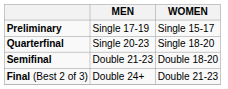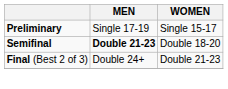- row: Quarterfinal | Single 20-23 | Single 18-20
Semifinal | MEN: normal -> bold
